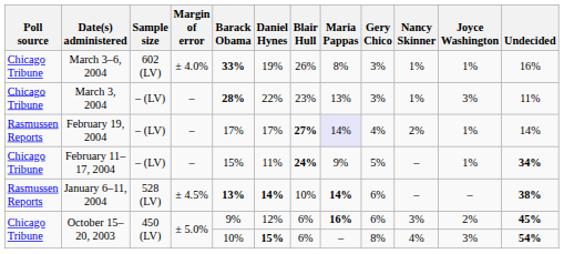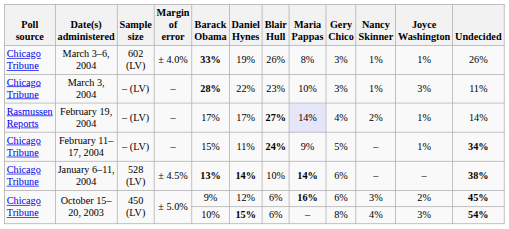March 3–6, 2004 | Undecided: 16% -> 26%
March 3, 2004 | Maria Pappas: 13% -> 10%
January 6–11, 2004 | Poll source: Rasmussen Reports -> Chicago Tribune
